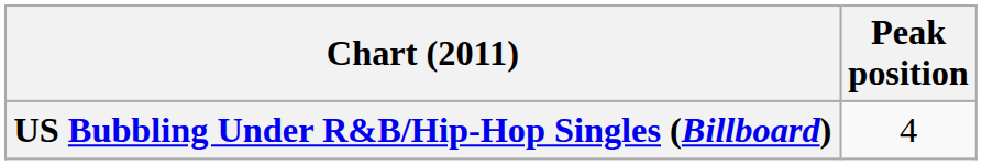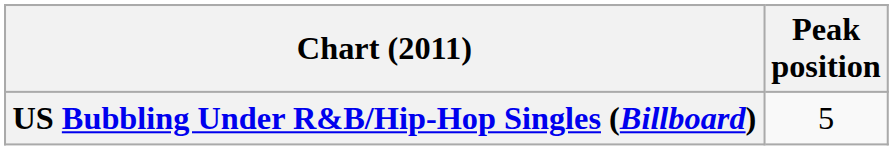US Bubbling Under R&B/Hip-Hop Singles (Billboard) | Peak position: 4 -> 5
